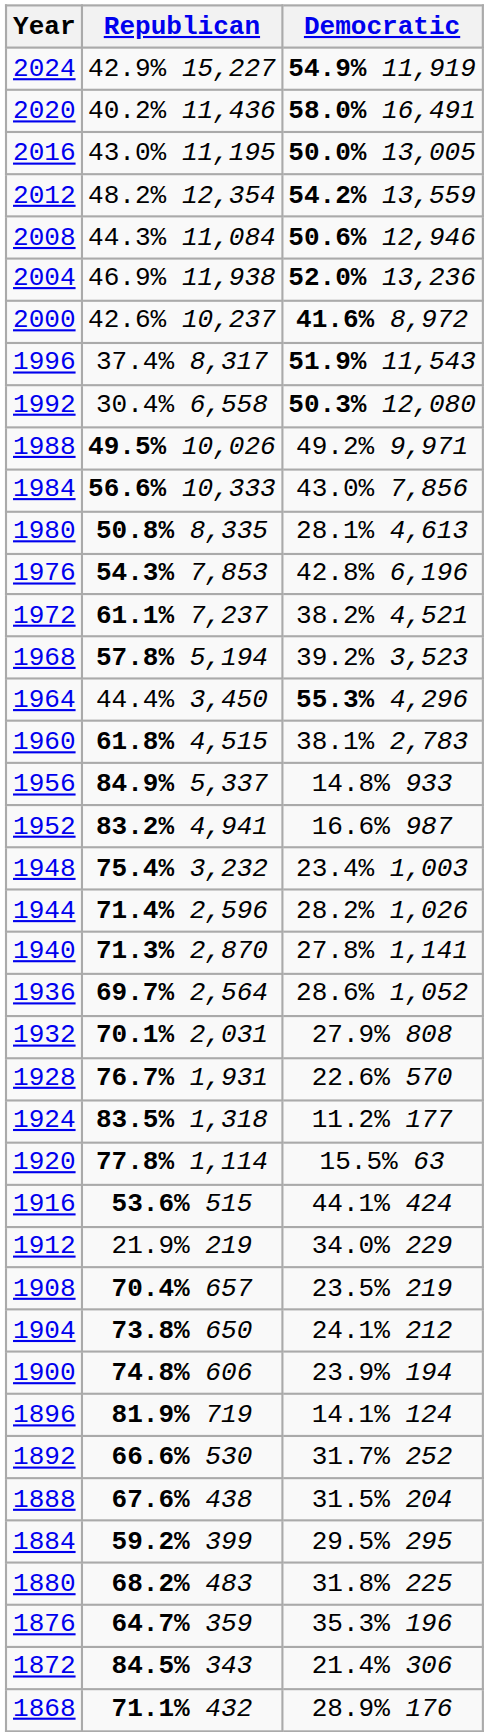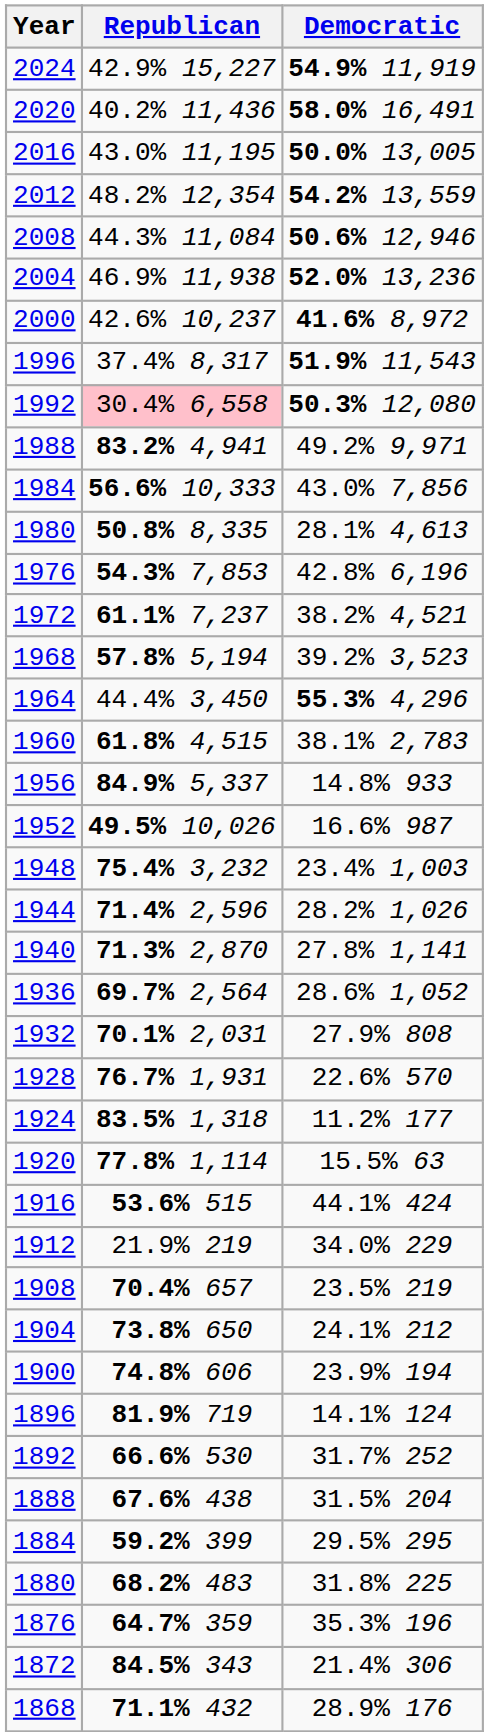1992 | Republican: no background -> pink background
1988 | Republican: 49.5% 10,026 -> 83.2% 4,941
1952 | Republican: 83.2% 4,941 -> 49.5% 10,026
